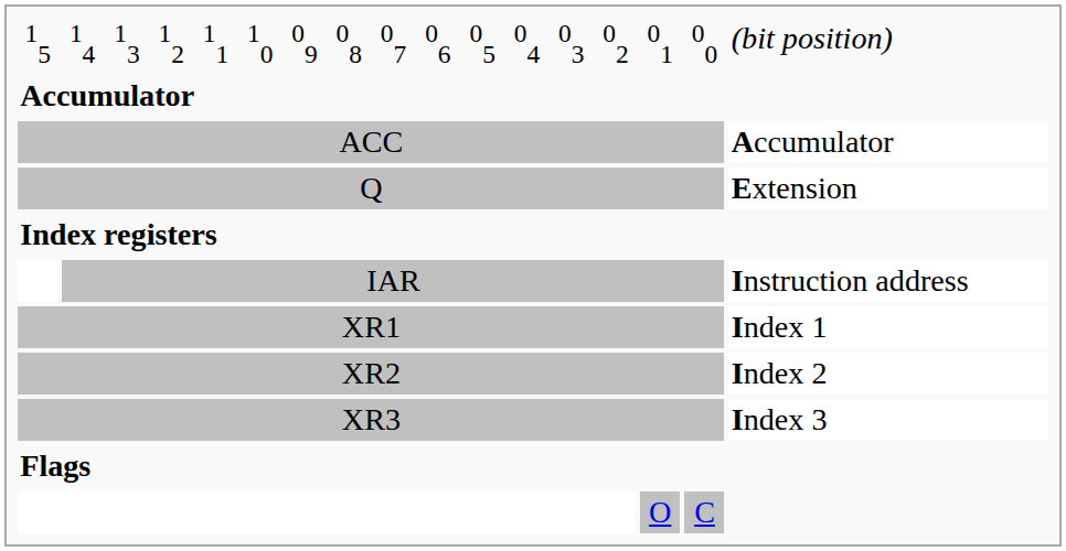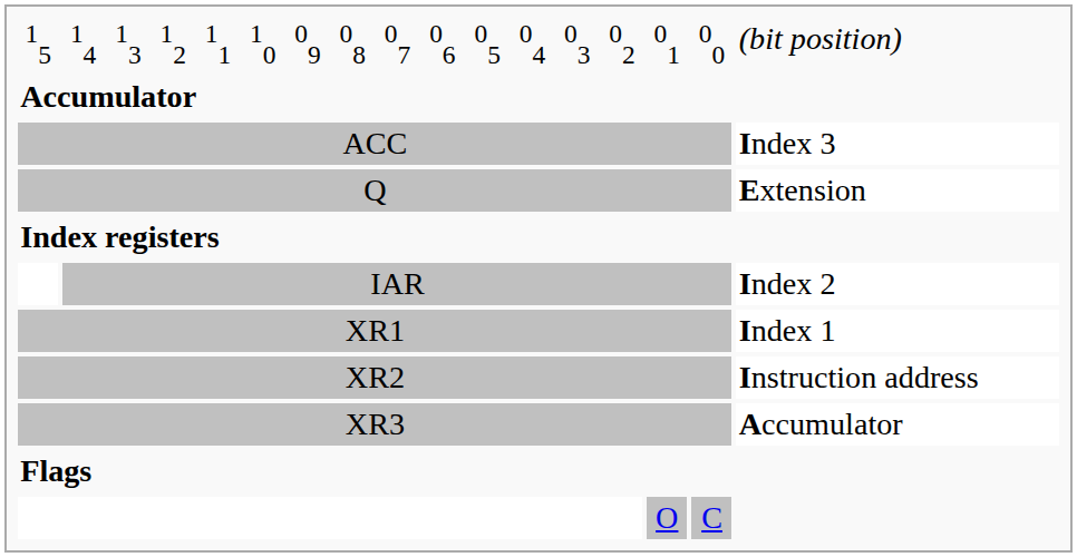ACC | column 17: Accumulator -> Index 3
IAR | column 17: Instruction address -> Index 2
XR2 | column 17: Index 2 -> Instruction address
XR3 | column 17: Index 3 -> Accumulator
